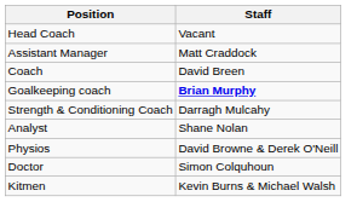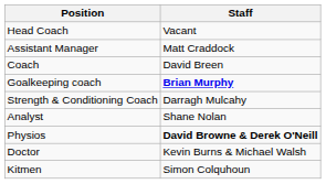Physios | Staff: normal -> bold
Doctor | Staff: Simon Colquhoun -> Kevin Burns & Michael Walsh
Kitmen | Staff: Kevin Burns & Michael Walsh -> Simon Colquhoun
